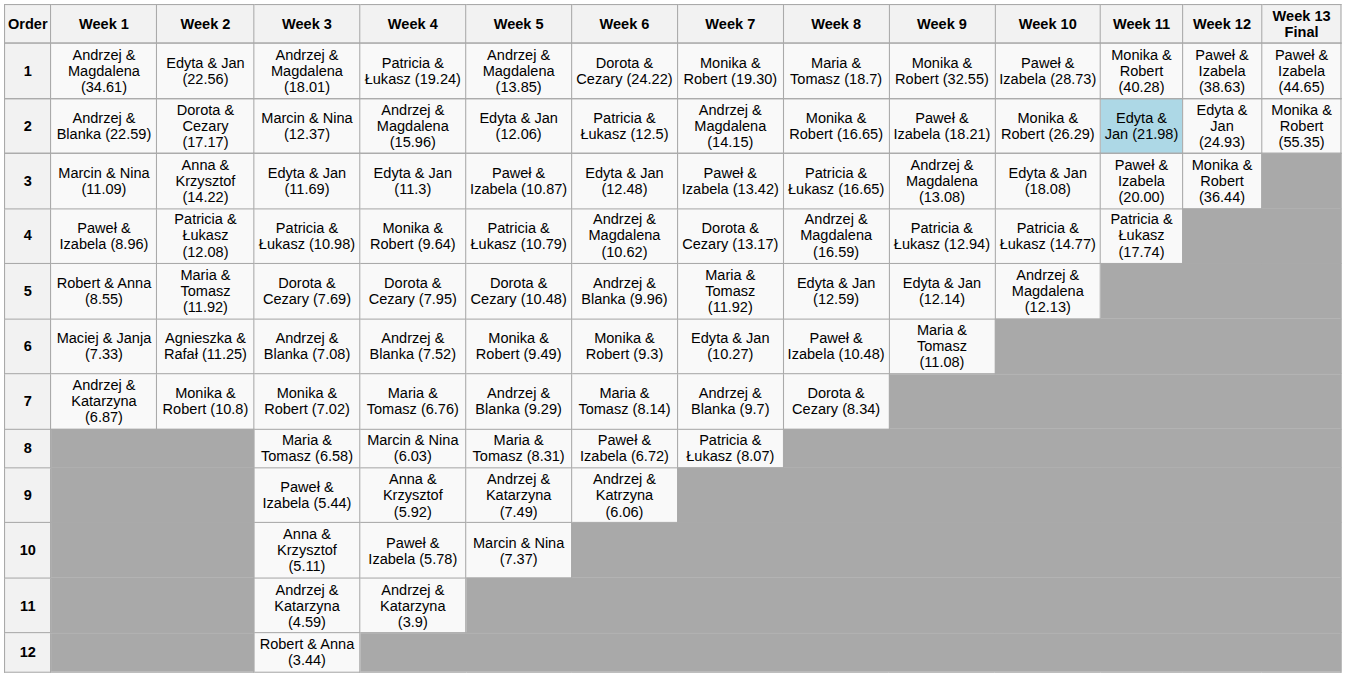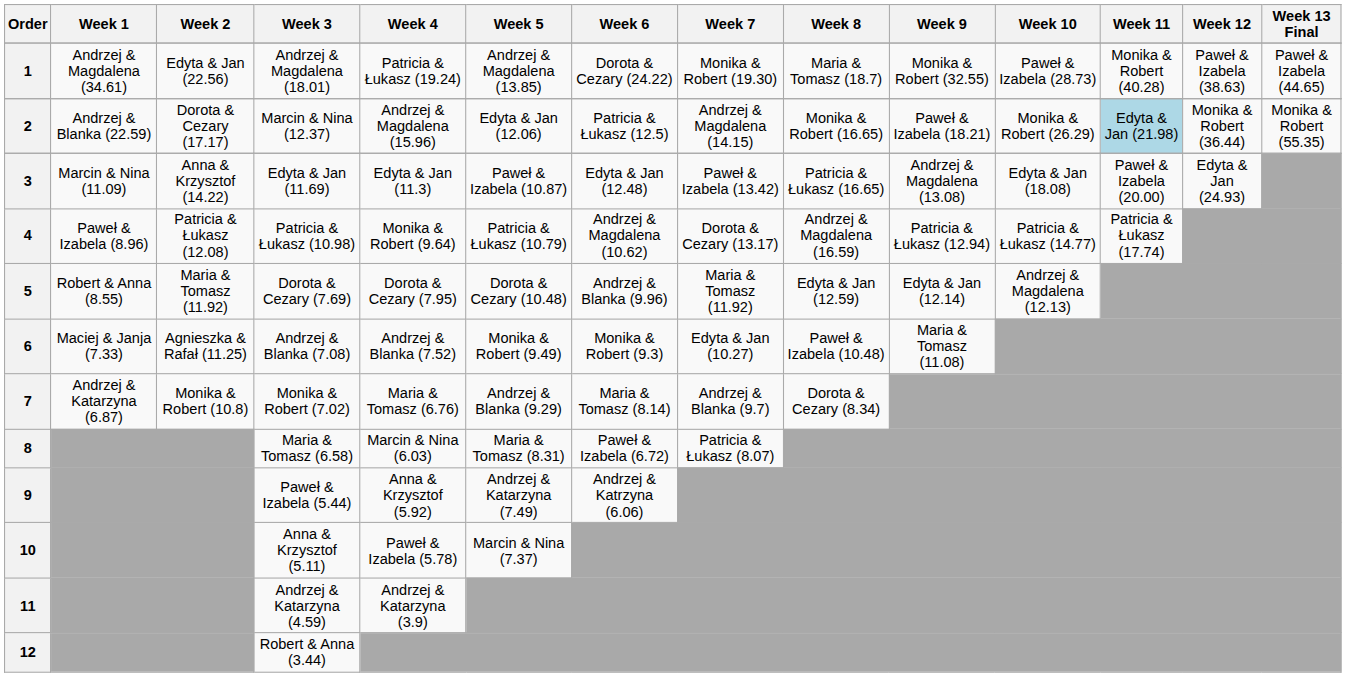2 | Week 12: Edyta & Jan (24.93) -> Monika & Robert (36.44)
3 | Week 12: Monika & Robert (36.44) -> Edyta & Jan (24.93)
